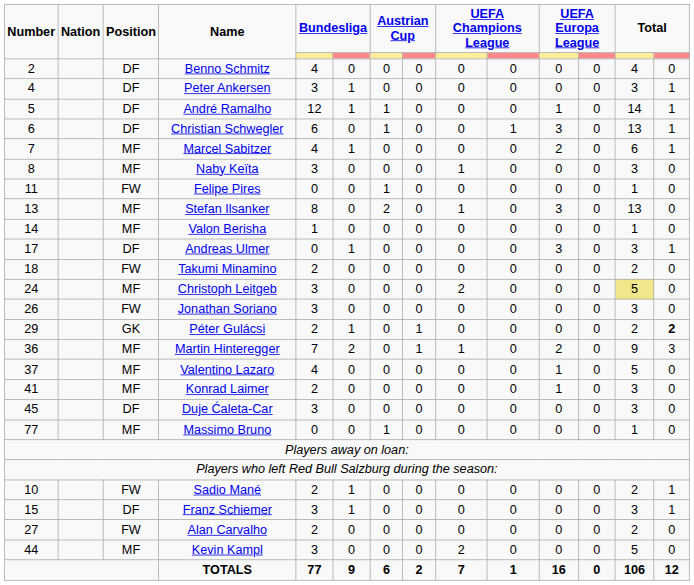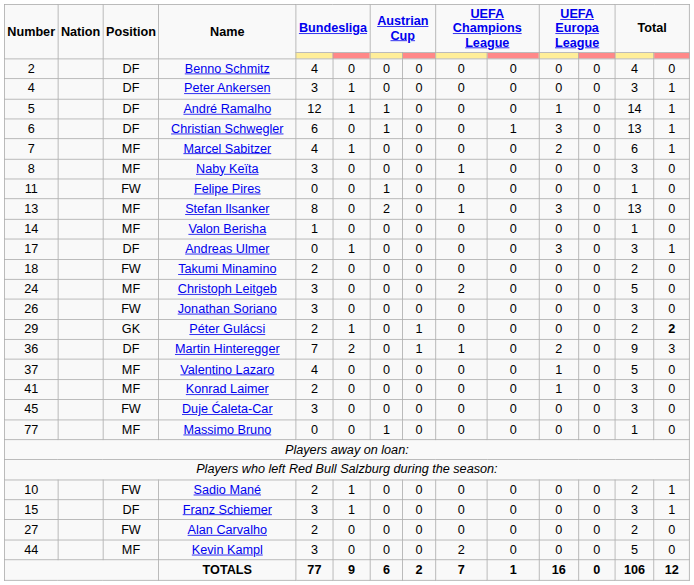Christoph Leitgeb | column 13: khaki background -> no background
Martin Hinteregger | Position: MF -> DF
Duje Ćaleta-Car | Position: DF -> FW
